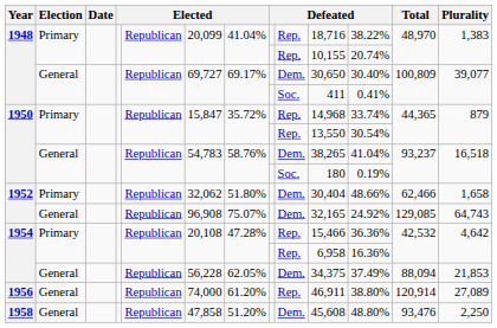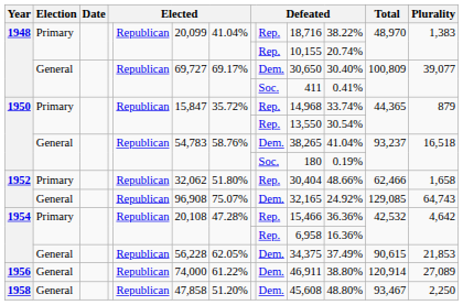1952 / Primary | column 9: Dem. -> Rep.
1954 / General | Total: 88,094 -> 90,615
1956 | column 7: 61.20% -> 61.22%
1956 | column 9: Rep. -> Dem.
1958 | Total: 93,476 -> 93,467
